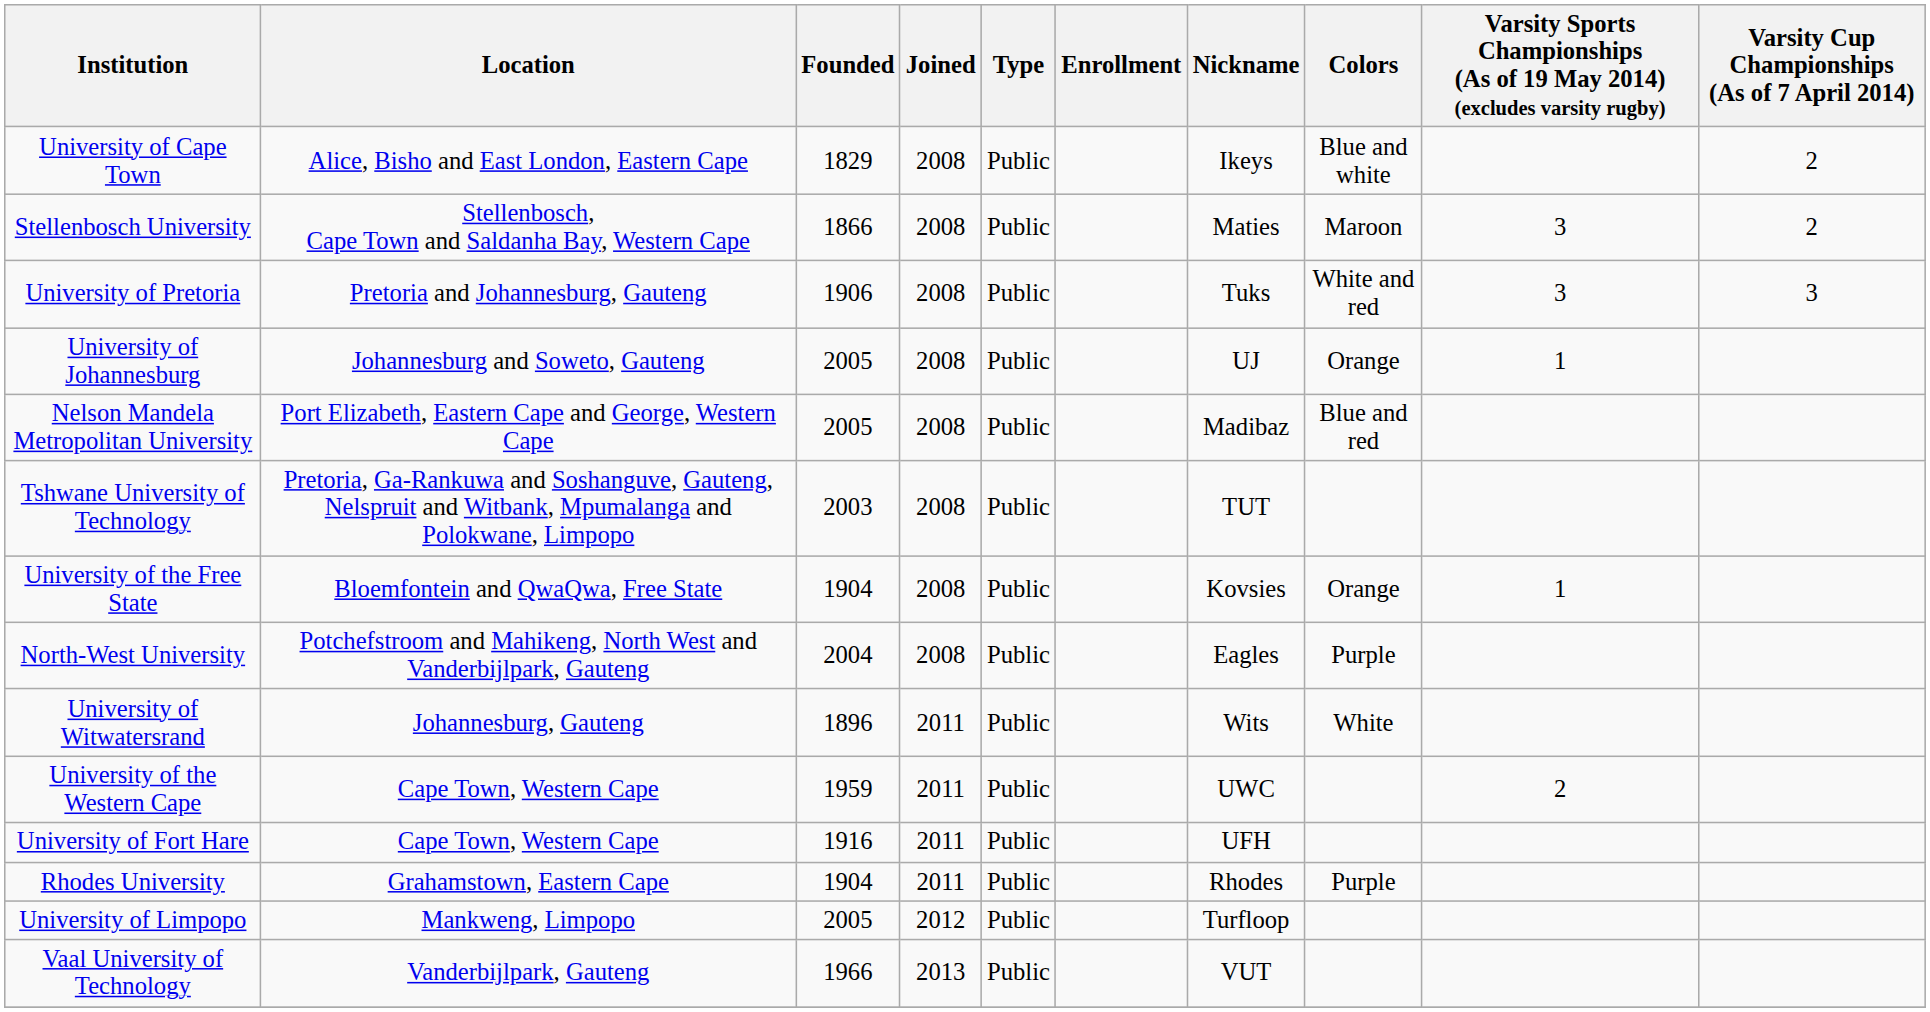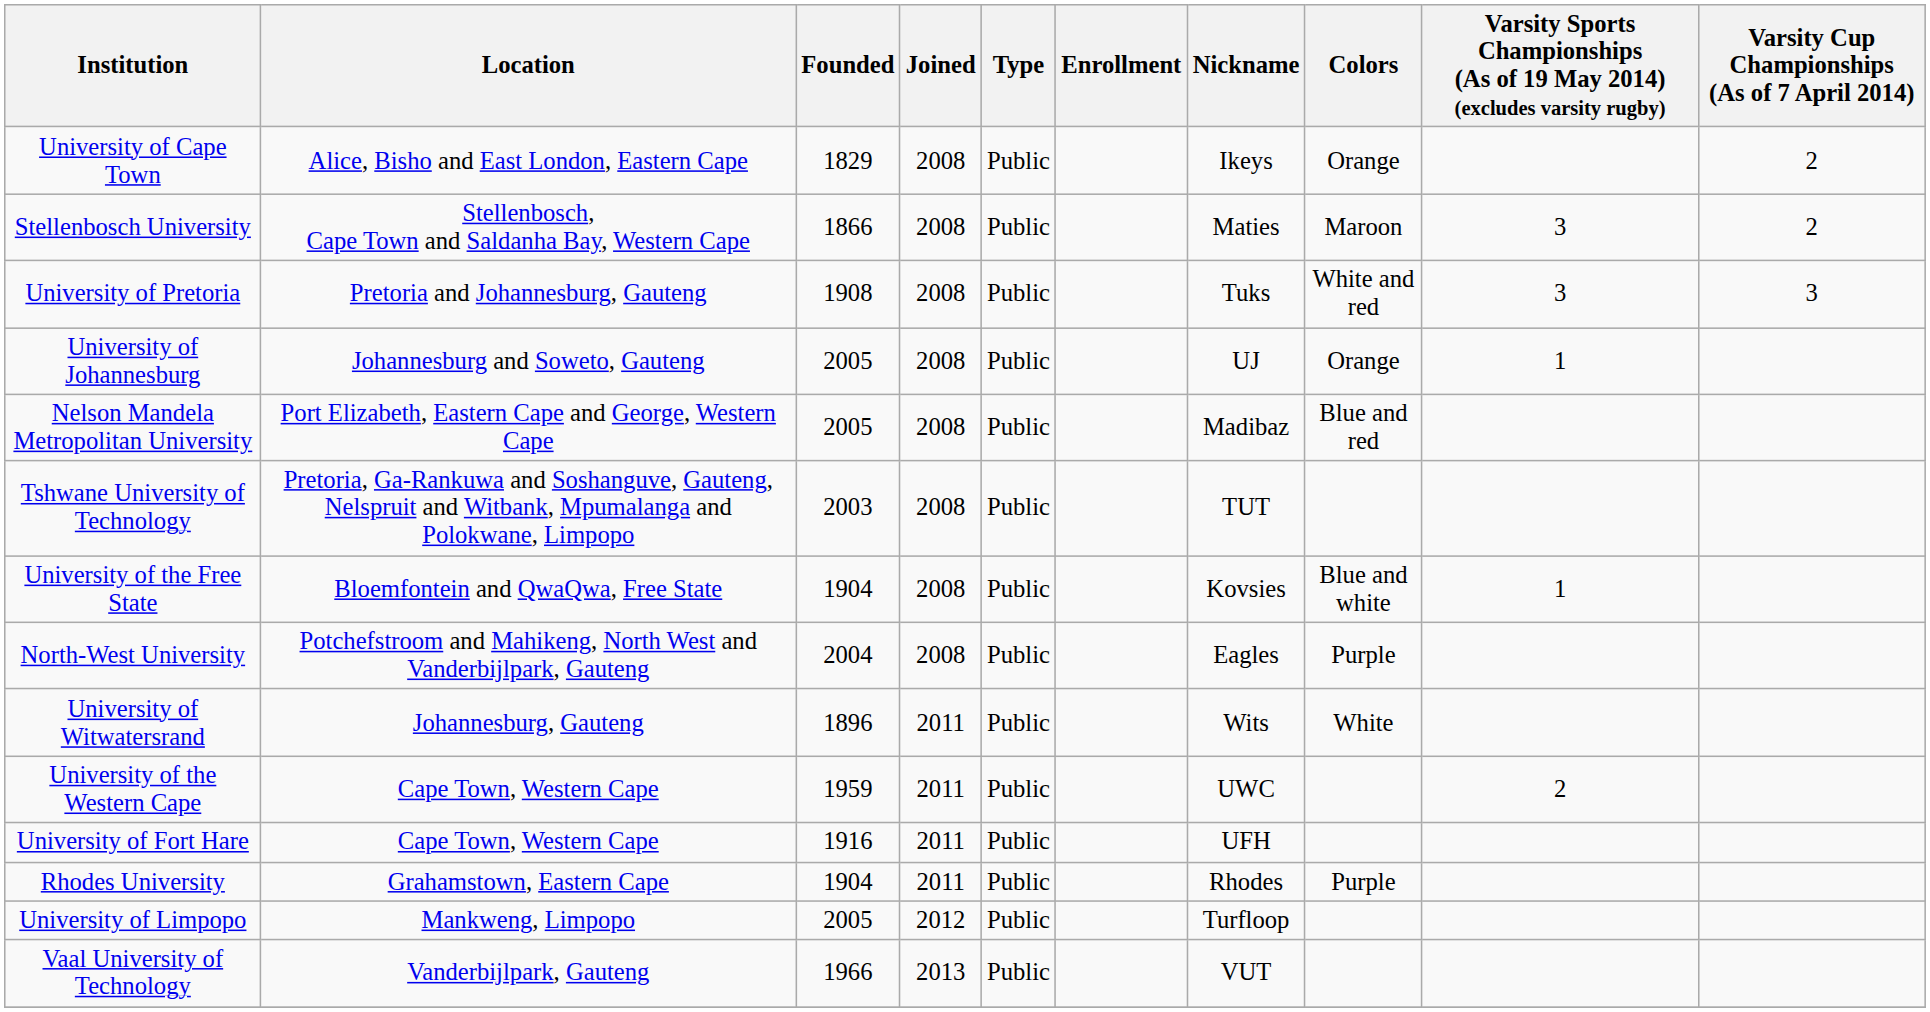University of Cape Town | Colors: Blue and white -> Orange
University of Pretoria | Founded: 1906 -> 1908
University of the Free State | Colors: Orange -> Blue and white
